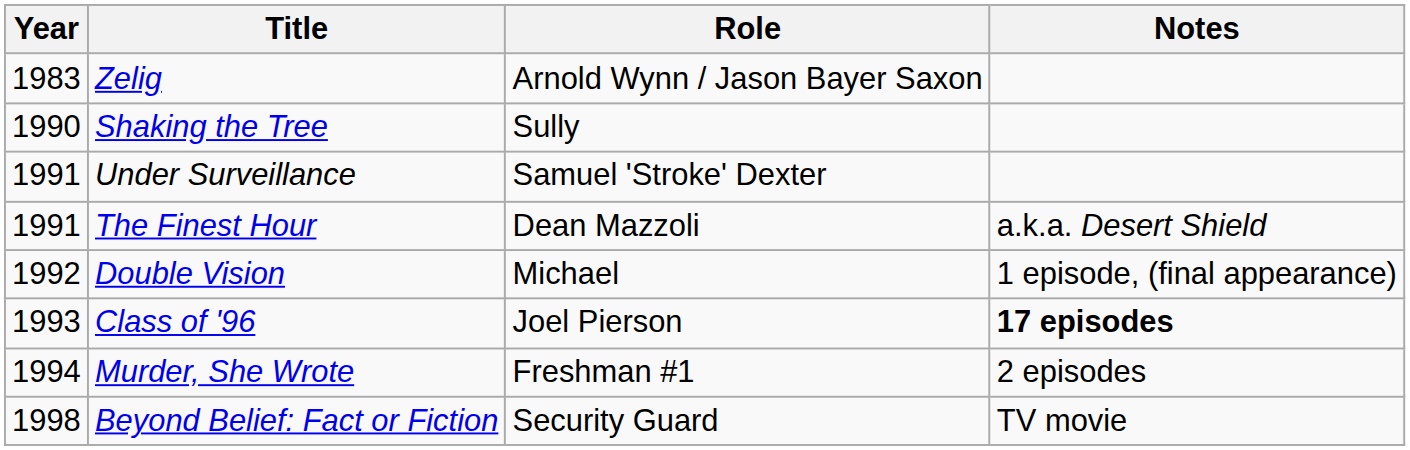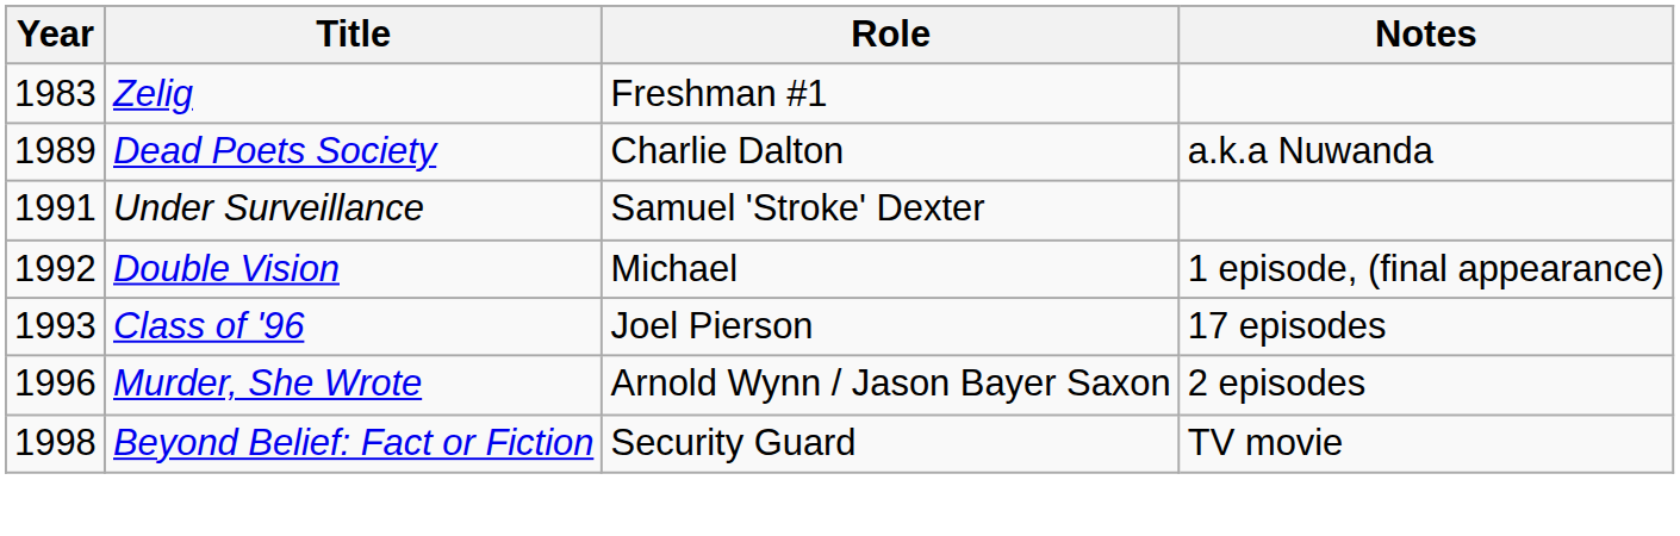Zelig | Role: Arnold Wynn / Jason Bayer Saxon -> Freshman #1
+ row: 1989 | Dead Poets Society | Charlie Dalton | а.k.a Nuwanda
- row: 1990 | Shaking the Tree | Sully
- row: 1991 | The Finest Hour | Dean Mazzoli | a.k.a. Desert Shield
Class of '96 | Notes: bold -> normal
Murder, She Wrote | Year: 1994 -> 1996
Murder, She Wrote | Role: Freshman #1 -> Arnold Wynn / Jason Bayer Saxon
